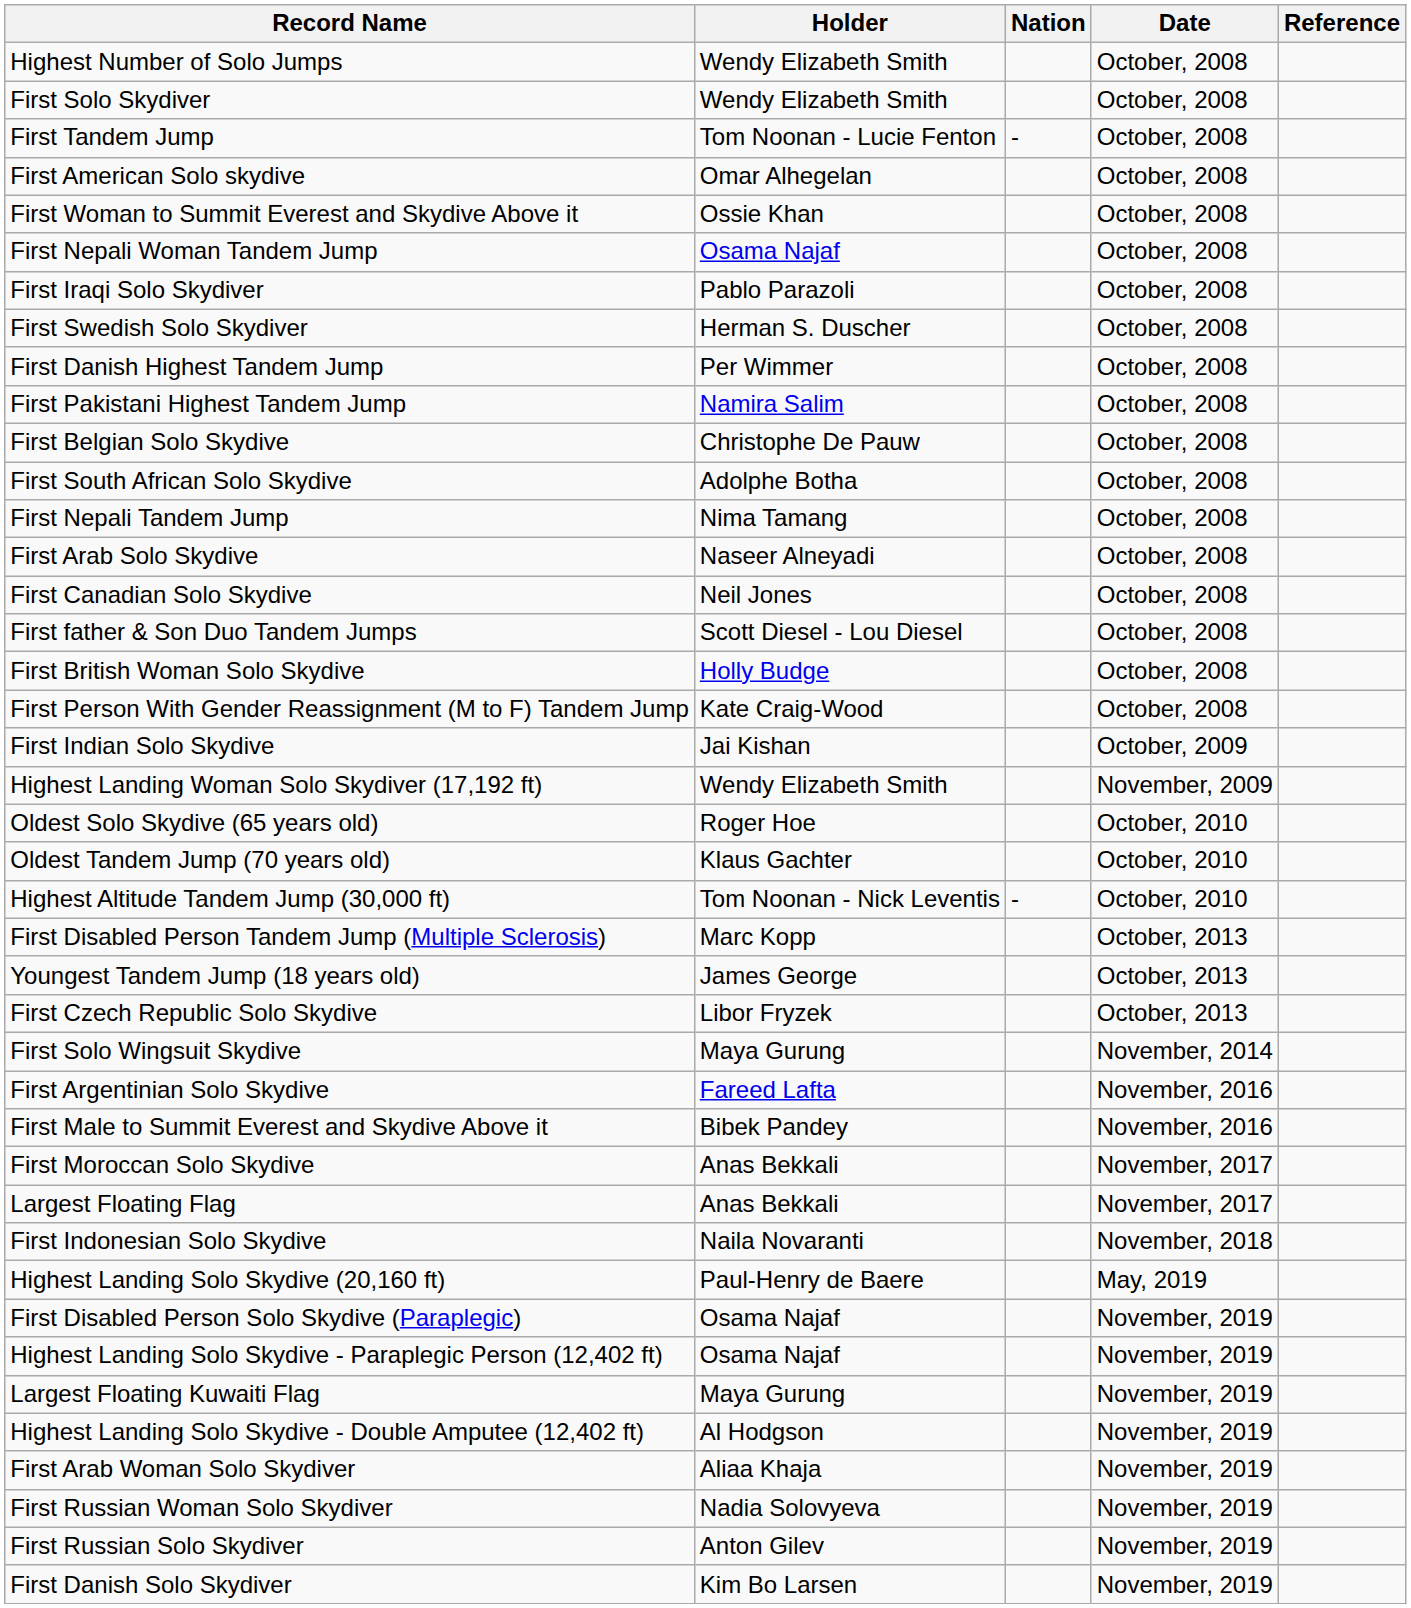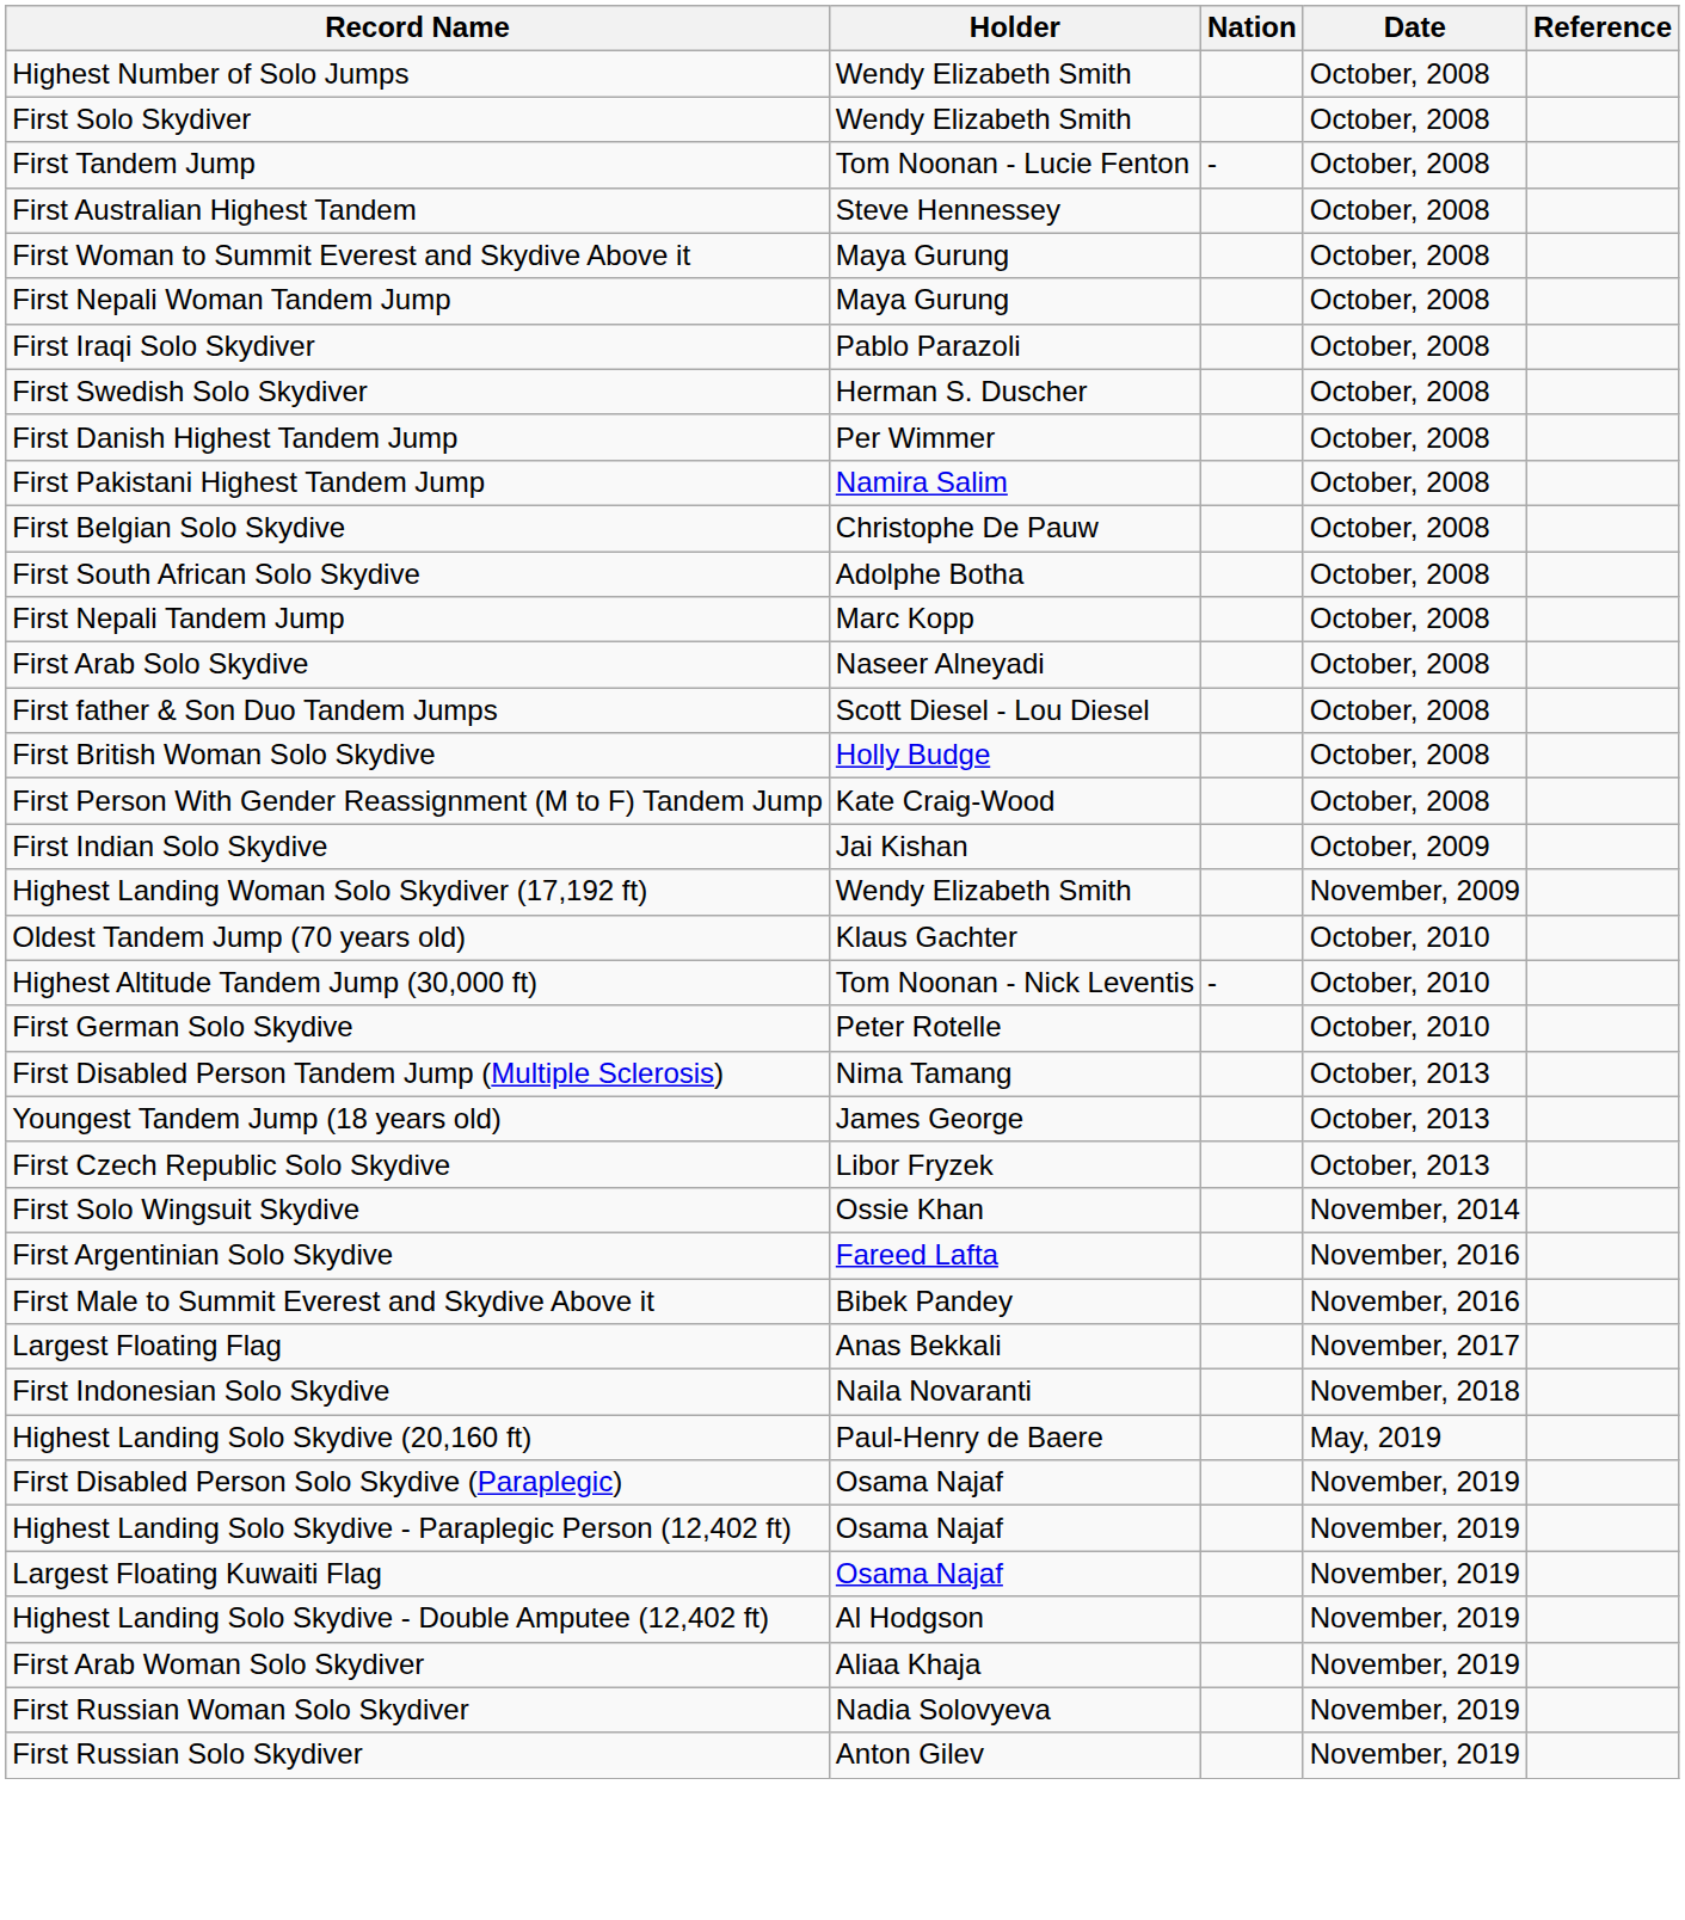- row: First American Solo skydive | Omar Alhegelan | October, 2008
+ row: First Australian Highest Tandem | Steve Hennessey | October, 2008
First Woman to Summit Everest and Skydive Above it | Holder: Ossie Khan -> Maya Gurung
First Nepali Woman Tandem Jump | Holder: Osama Najaf -> Maya Gurung
First Nepali Tandem Jump | Holder: Nima Tamang -> Marc Kopp
- row: First Canadian Solo Skydive | Neil Jones | October, 2008
- row: Oldest Solo Skydive (65 years old) | Roger Hoe | October, 2010
+ row: First German Solo Skydive | Peter Rotelle | October, 2010
First Disabled Person Tandem Jump (Multiple Sclerosis) | Holder: Marc Kopp -> Nima Tamang
First Solo Wingsuit Skydive | Holder: Maya Gurung -> Ossie Khan
- row: First Moroccan Solo Skydive | Anas Bekkali | November, 2017
Largest Floating Kuwaiti Flag | Holder: Maya Gurung -> Osama Najaf
- row: First Danish Solo Skydiver | Kim Bo Larsen | November, 2019
